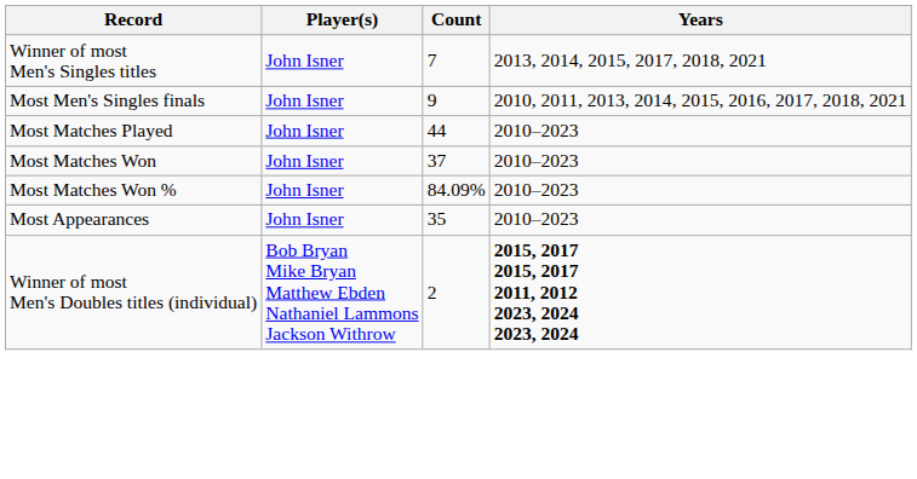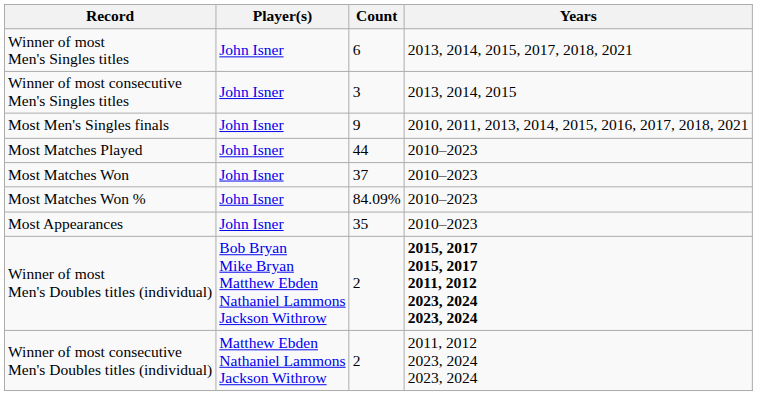Winner of most Men's Singles titles | Count: 7 -> 6
+ row: Winner of most consecutive Men's Singles titles | John Isner | 3 | 2013, 2014, 2015
+ row: Winner of most consecutive Men's Doubles titles (individual) | Matthew Ebden Nathaniel Lammons Jackson Withrow | 2 | 2011, 2012 2023, 2024 2023, 2024
